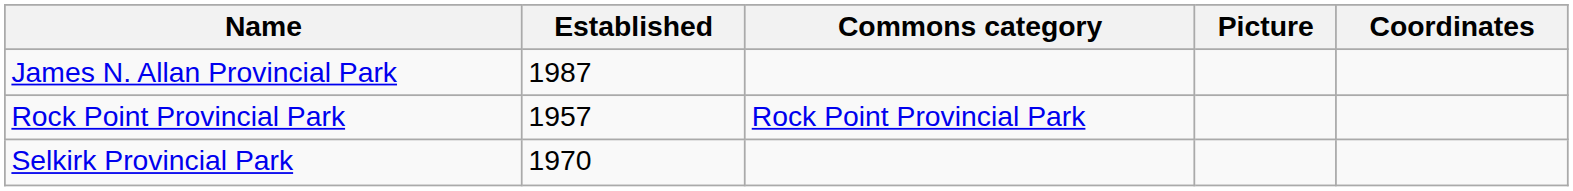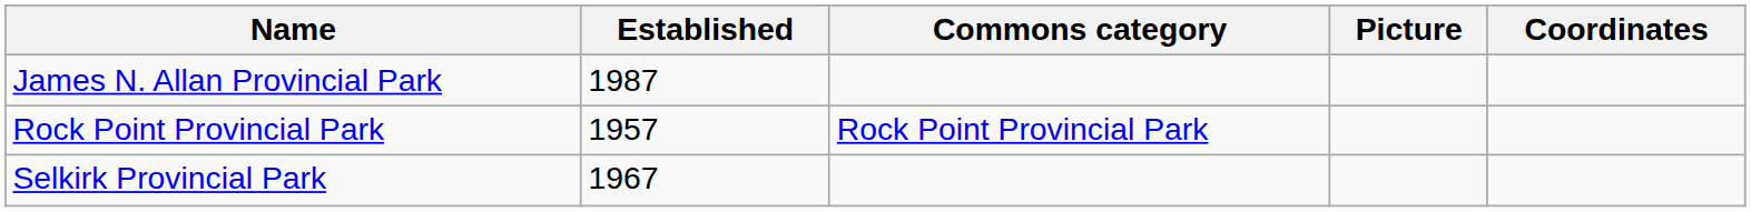Selkirk Provincial Park | Established: 1970 -> 1967
